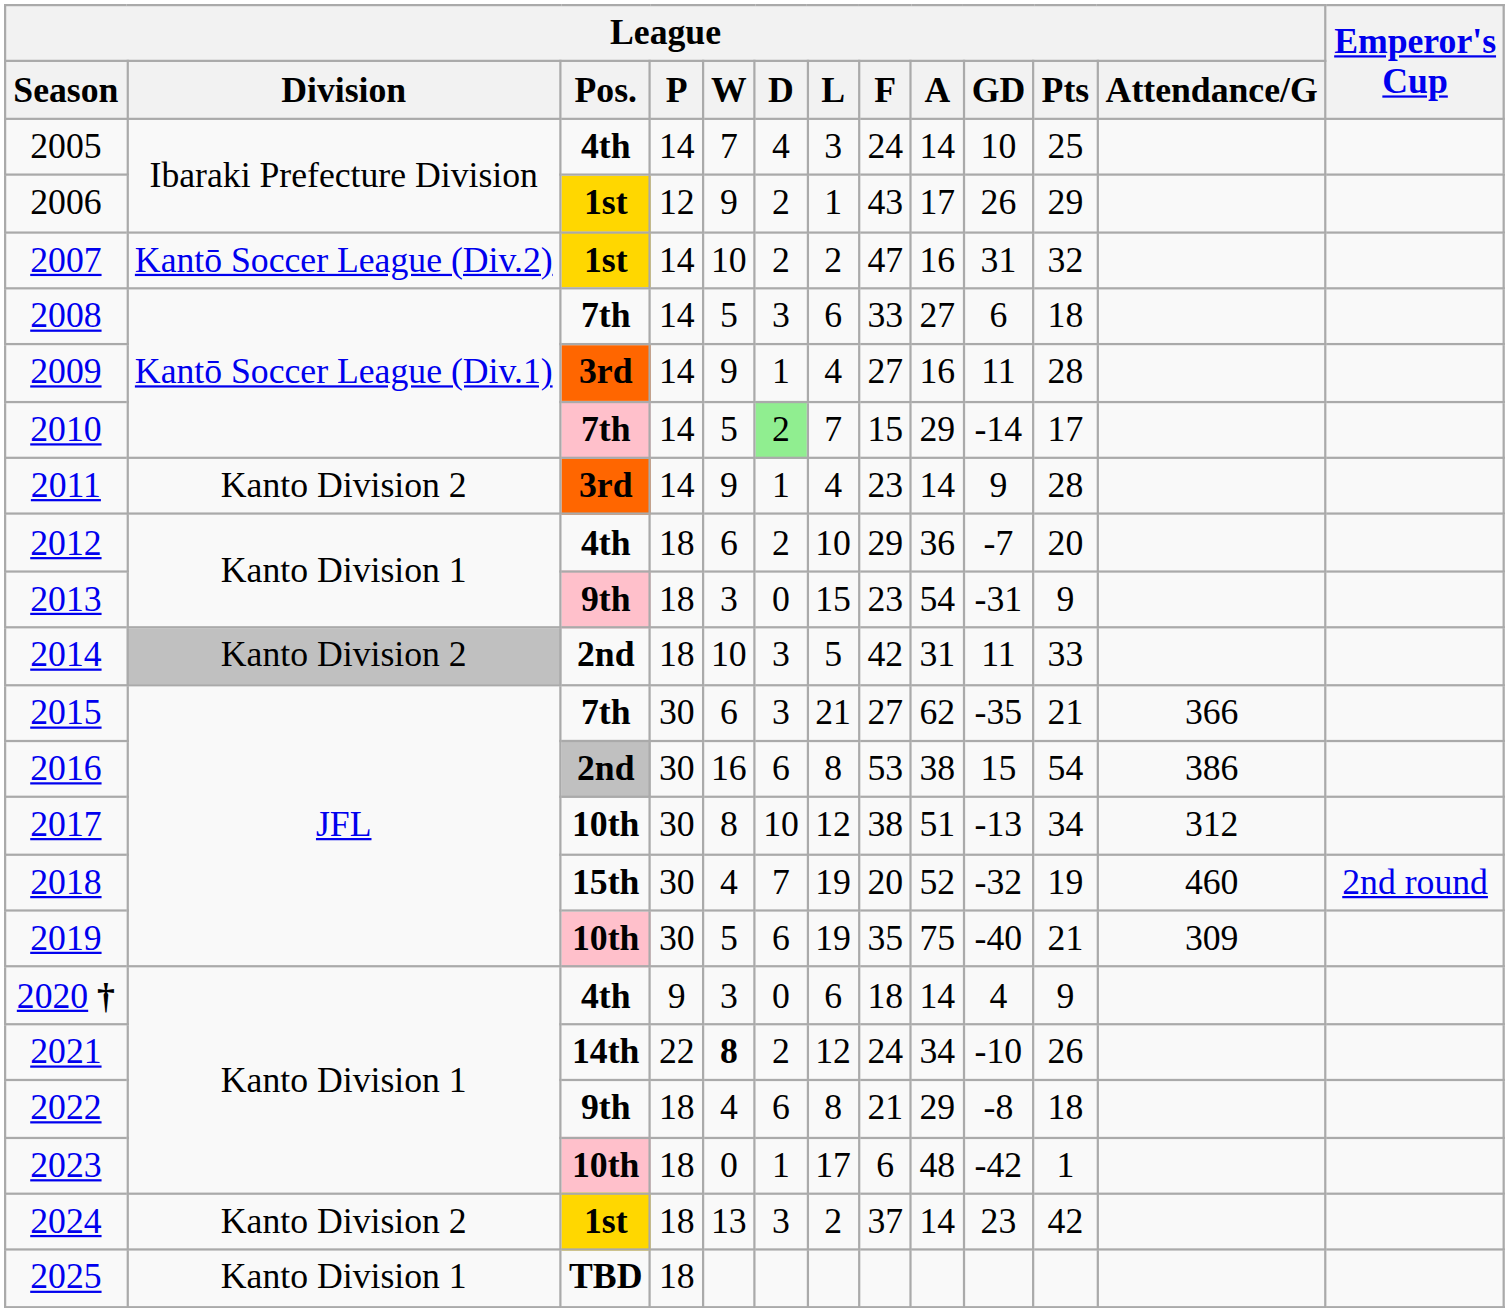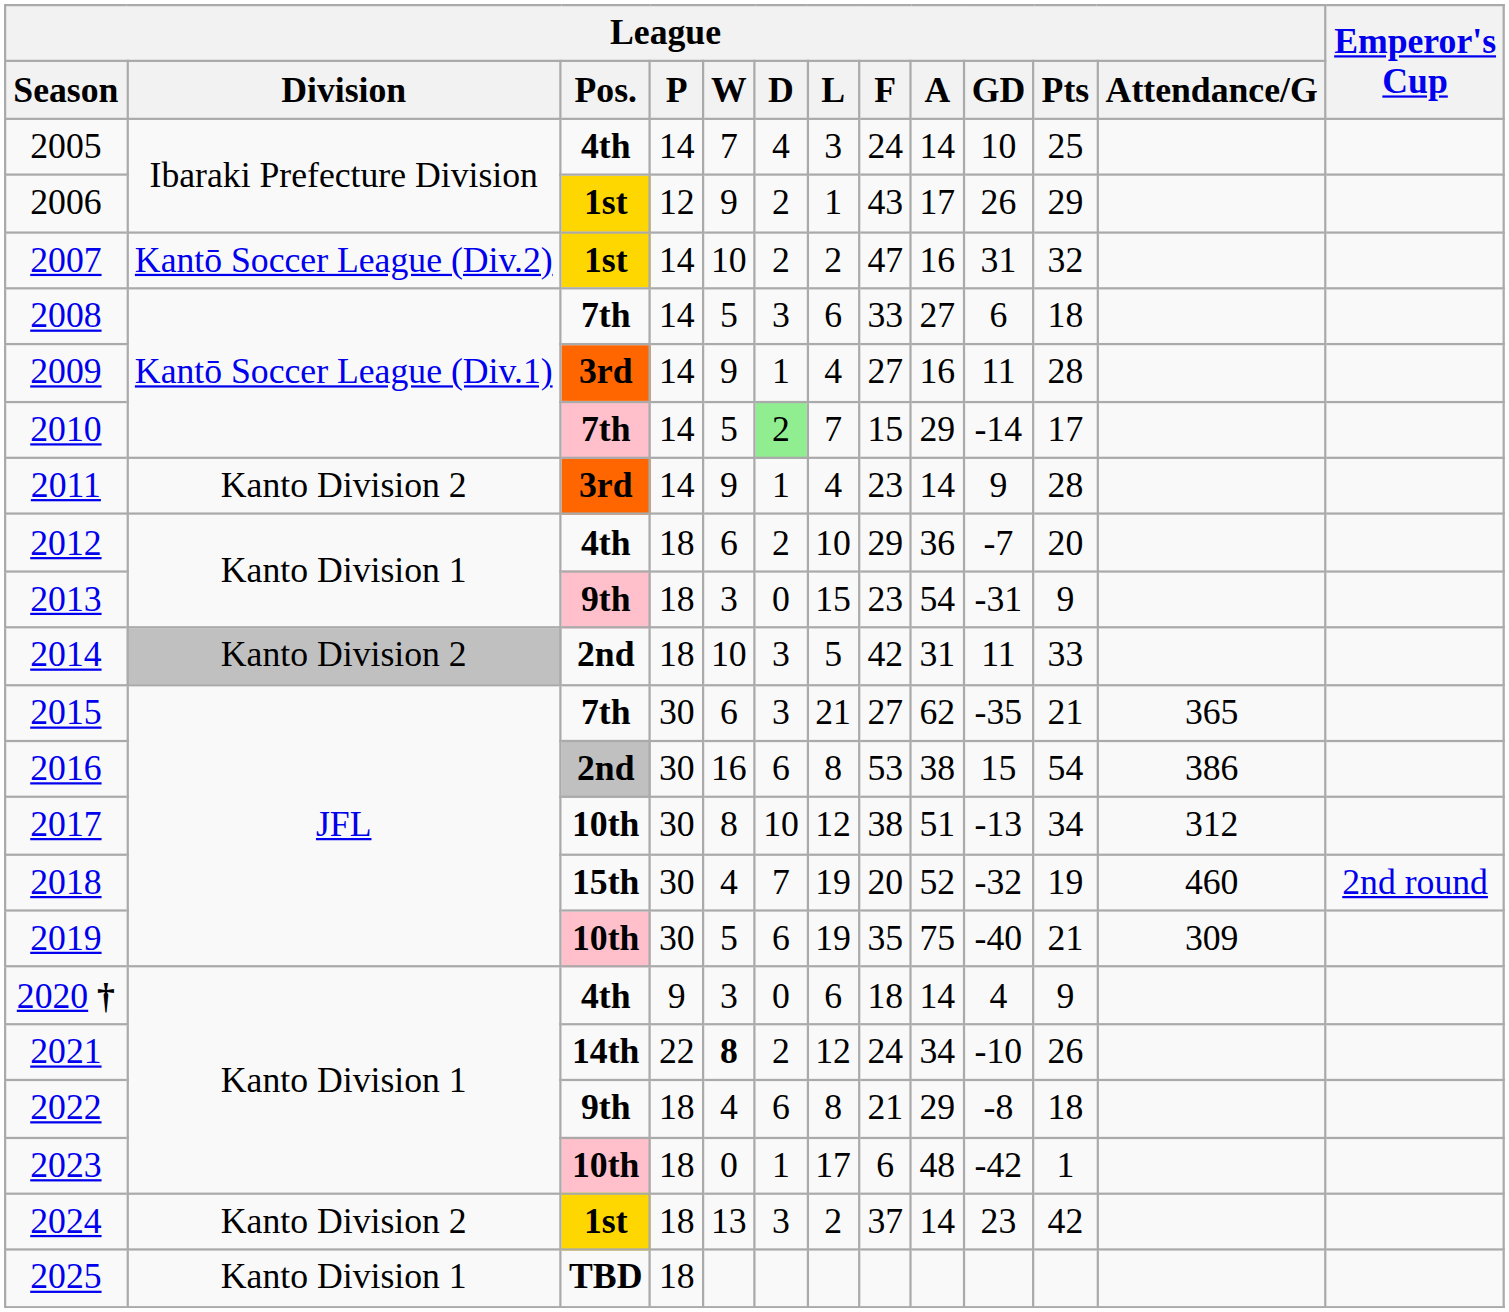2015 | League / Attendance/G: 366 -> 365
